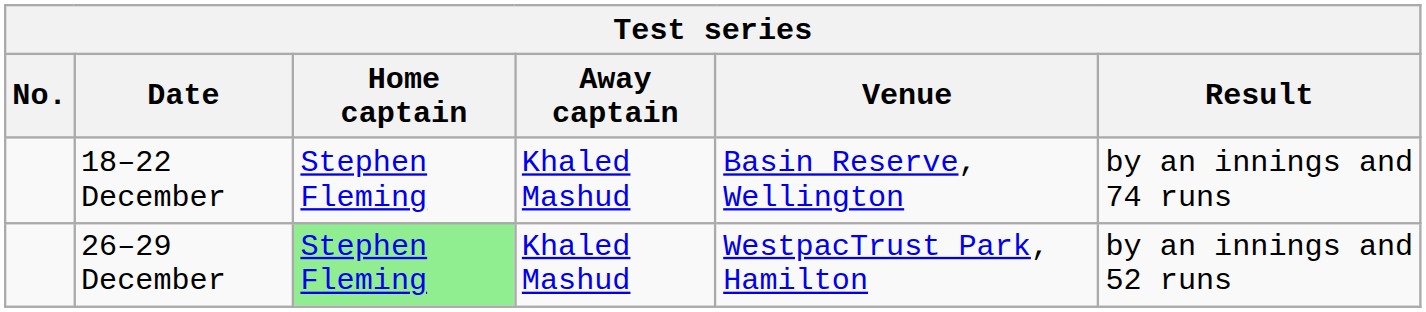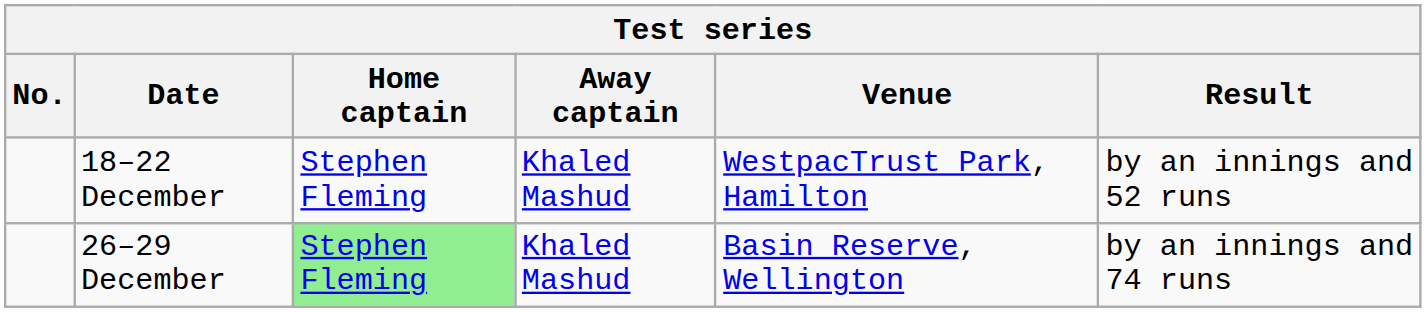18–22 December | Venue: Basin Reserve, Wellington -> WestpacTrust Park, Hamilton
18–22 December | Result: by an innings and 74 runs -> by an innings and 52 runs
26–29 December | Venue: WestpacTrust Park, Hamilton -> Basin Reserve, Wellington
26–29 December | Result: by an innings and 52 runs -> by an innings and 74 runs
